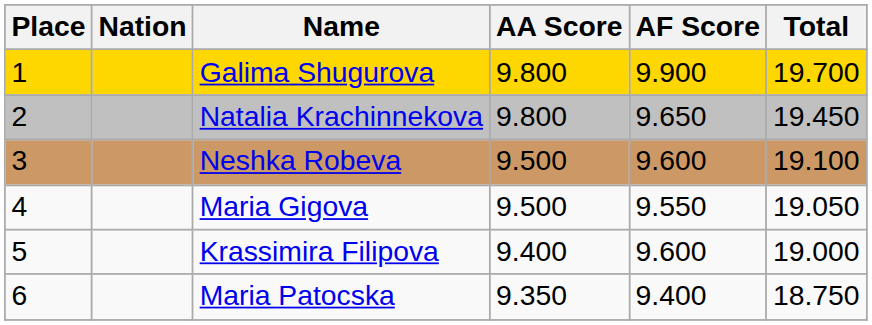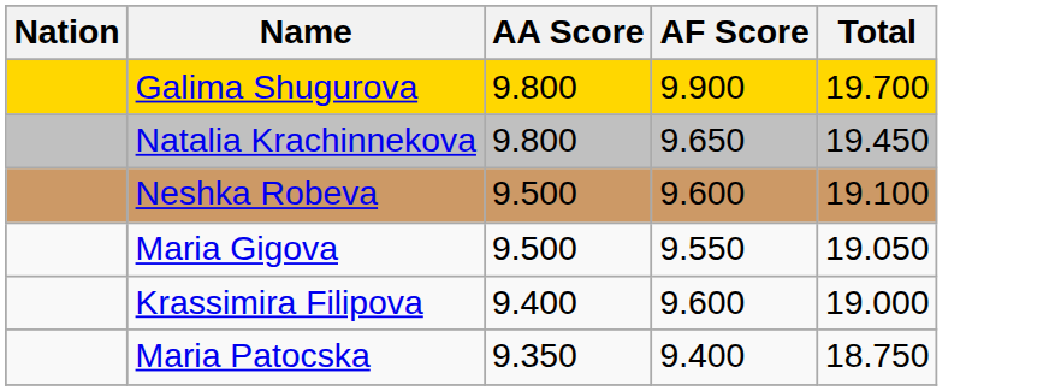- column: Place | 1 | 2 | 3 | 4 | 5 | 6
